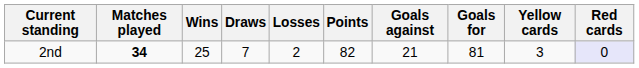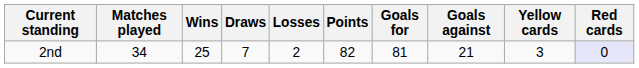columns swapped: Goals for <-> Goals against
2nd | Matches played: bold -> normal
